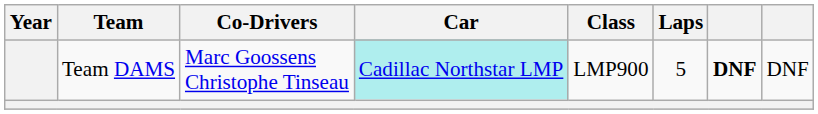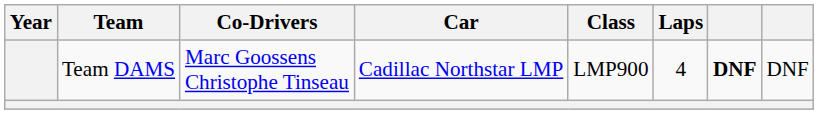Team DAMS | Car: paleturquoise background -> no background
Team DAMS | Laps: 5 -> 4
